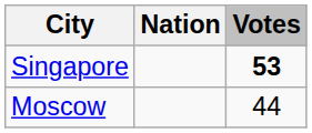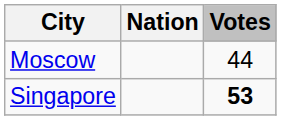rows swapped: Singapore <-> Moscow
